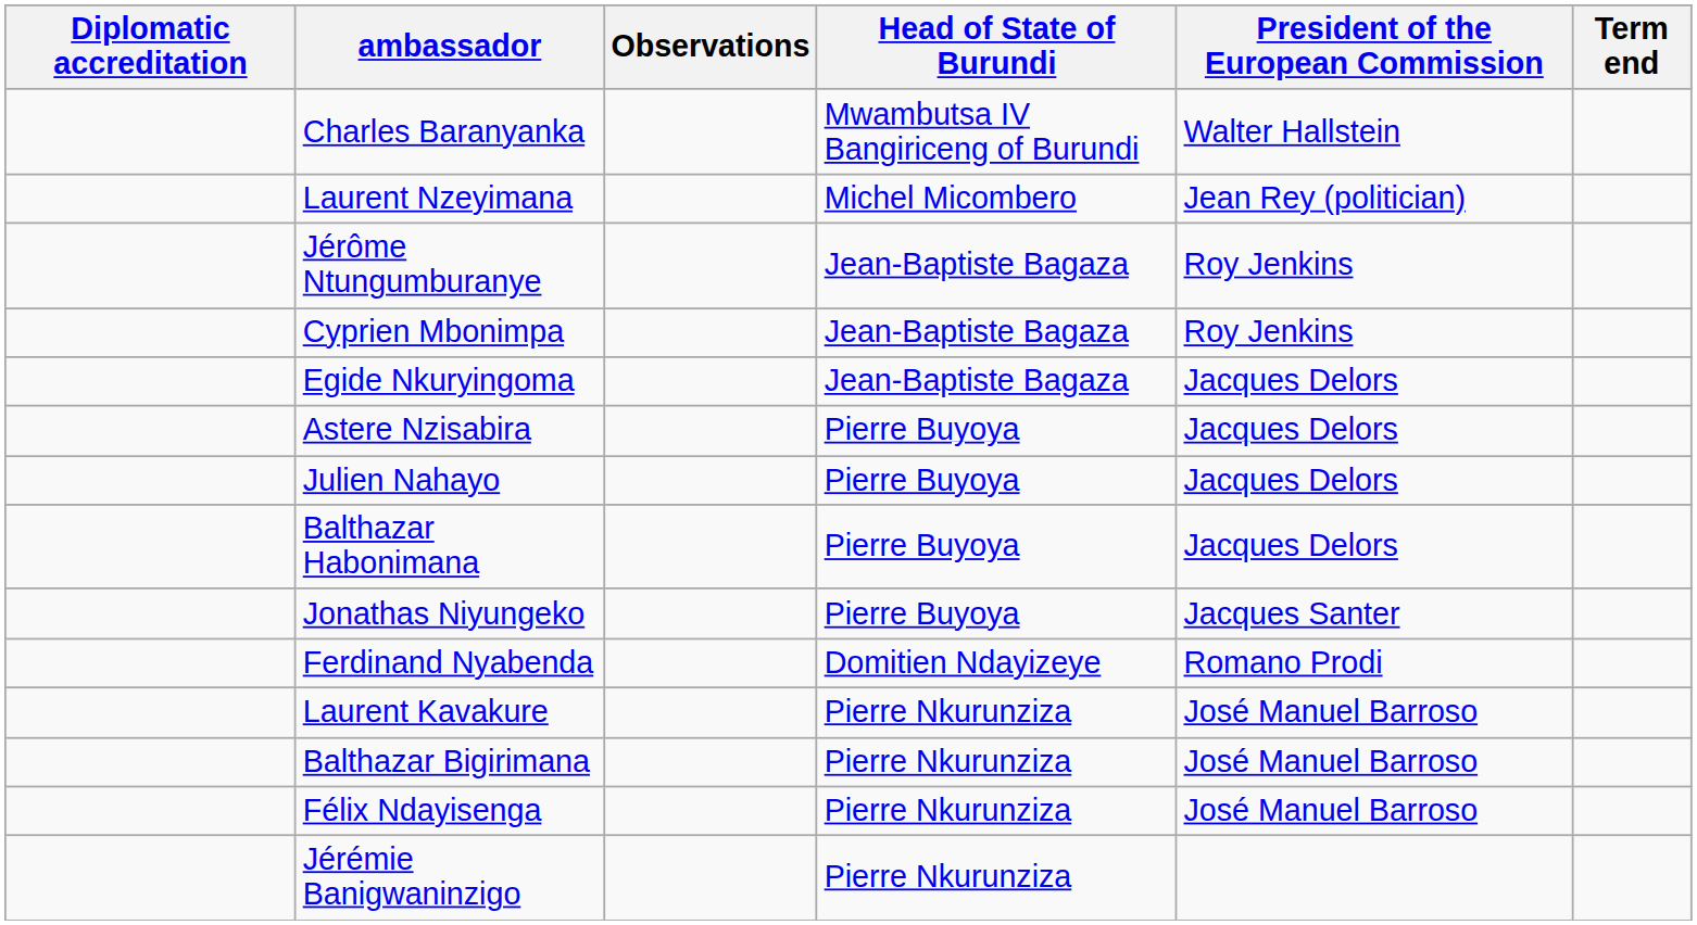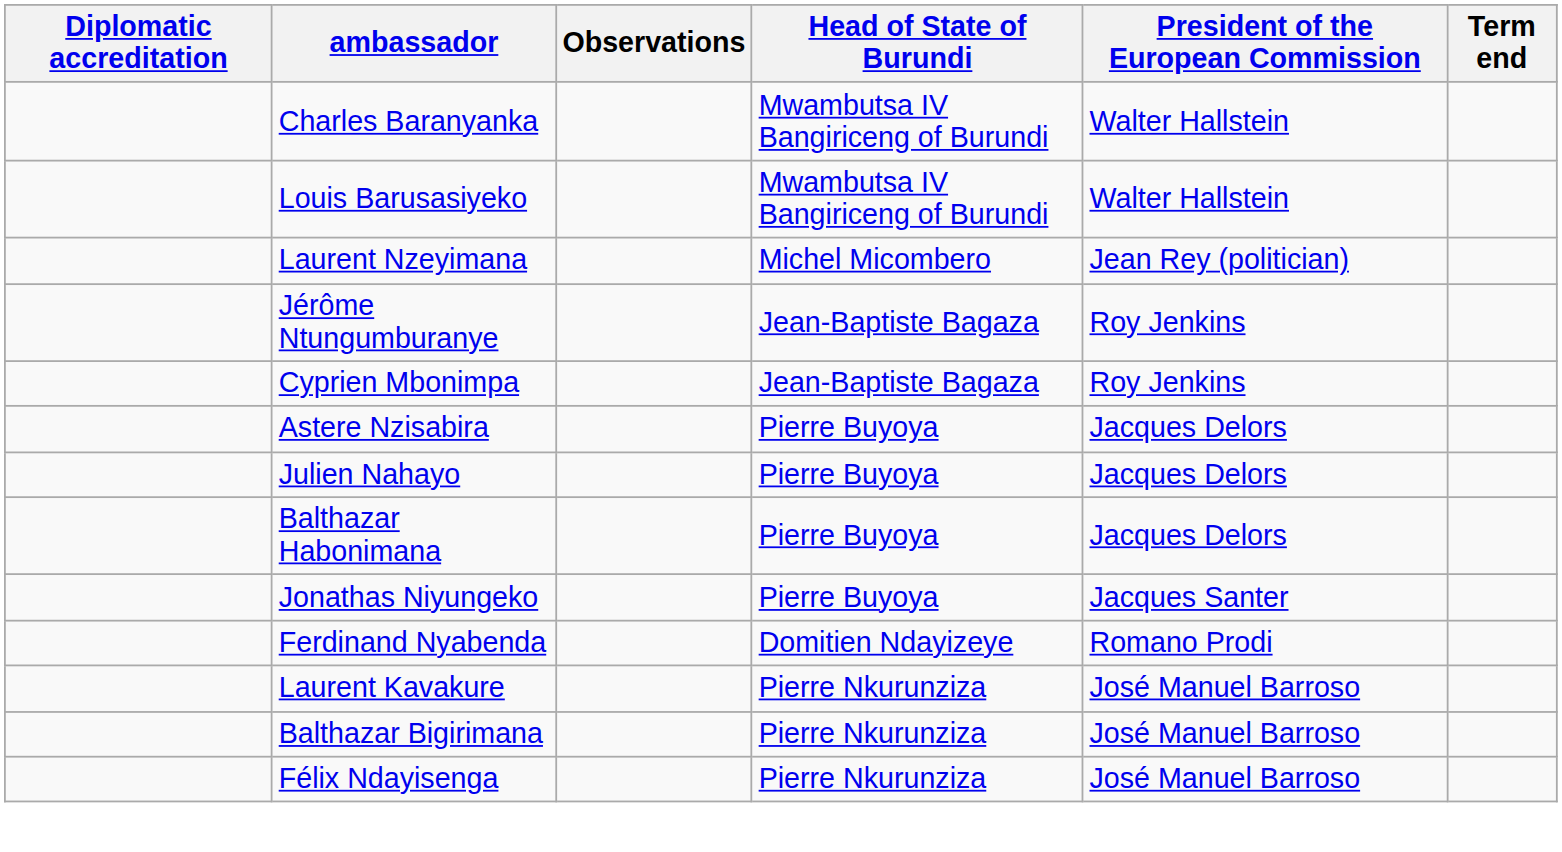+ row: Louis Barusasiyeko | Mwambutsa IV Bangiriceng of Burundi | Walter Hallstein
- row: Egide Nkuryingoma | Jean-Baptiste Bagaza | Jacques Delors
- row: Jérémie Banigwaninzigo | Pierre Nkurunziza
